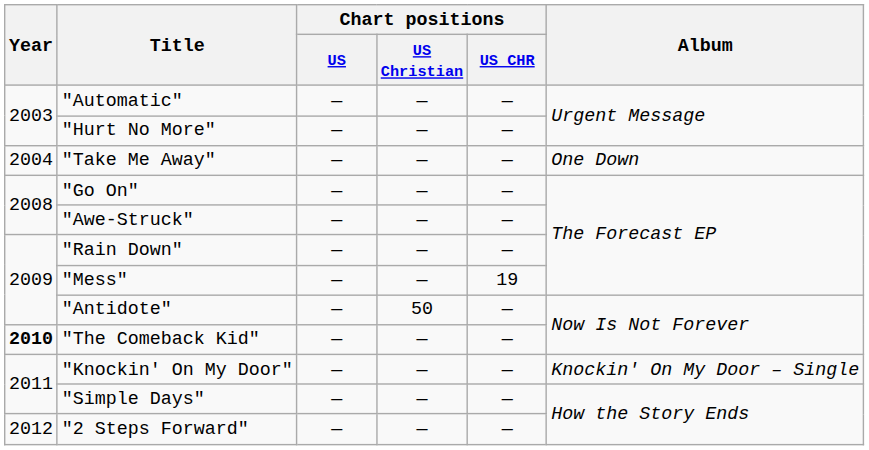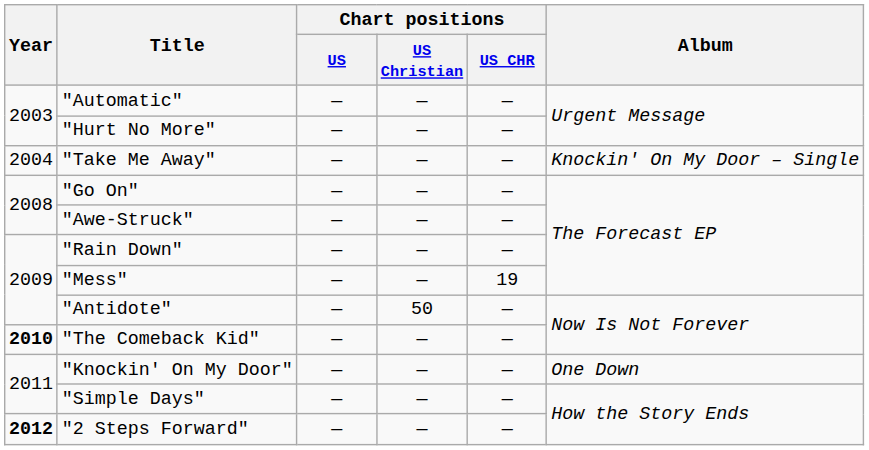"Take Me Away" | Album: One Down -> Knockin' On My Door – Single
"Knockin' On My Door" | Album: Knockin' On My Door – Single -> One Down
"2 Steps Forward" | Year: normal -> bold
